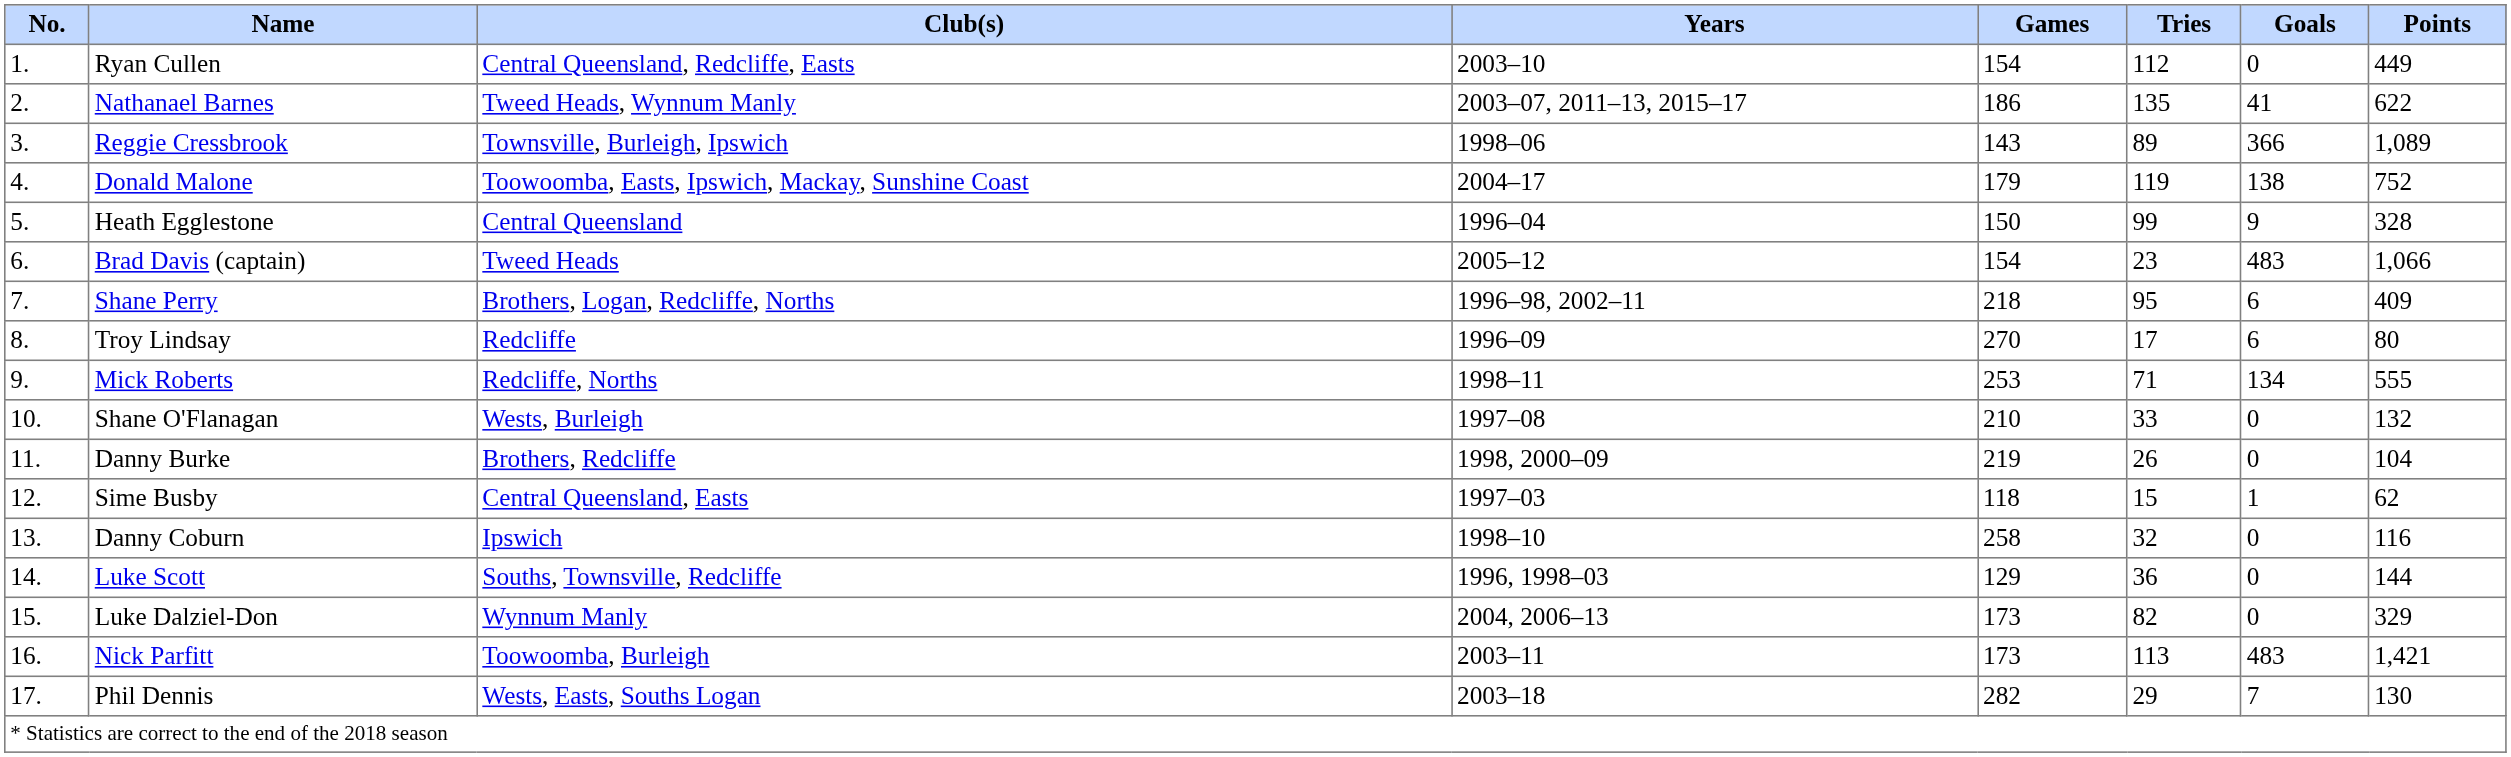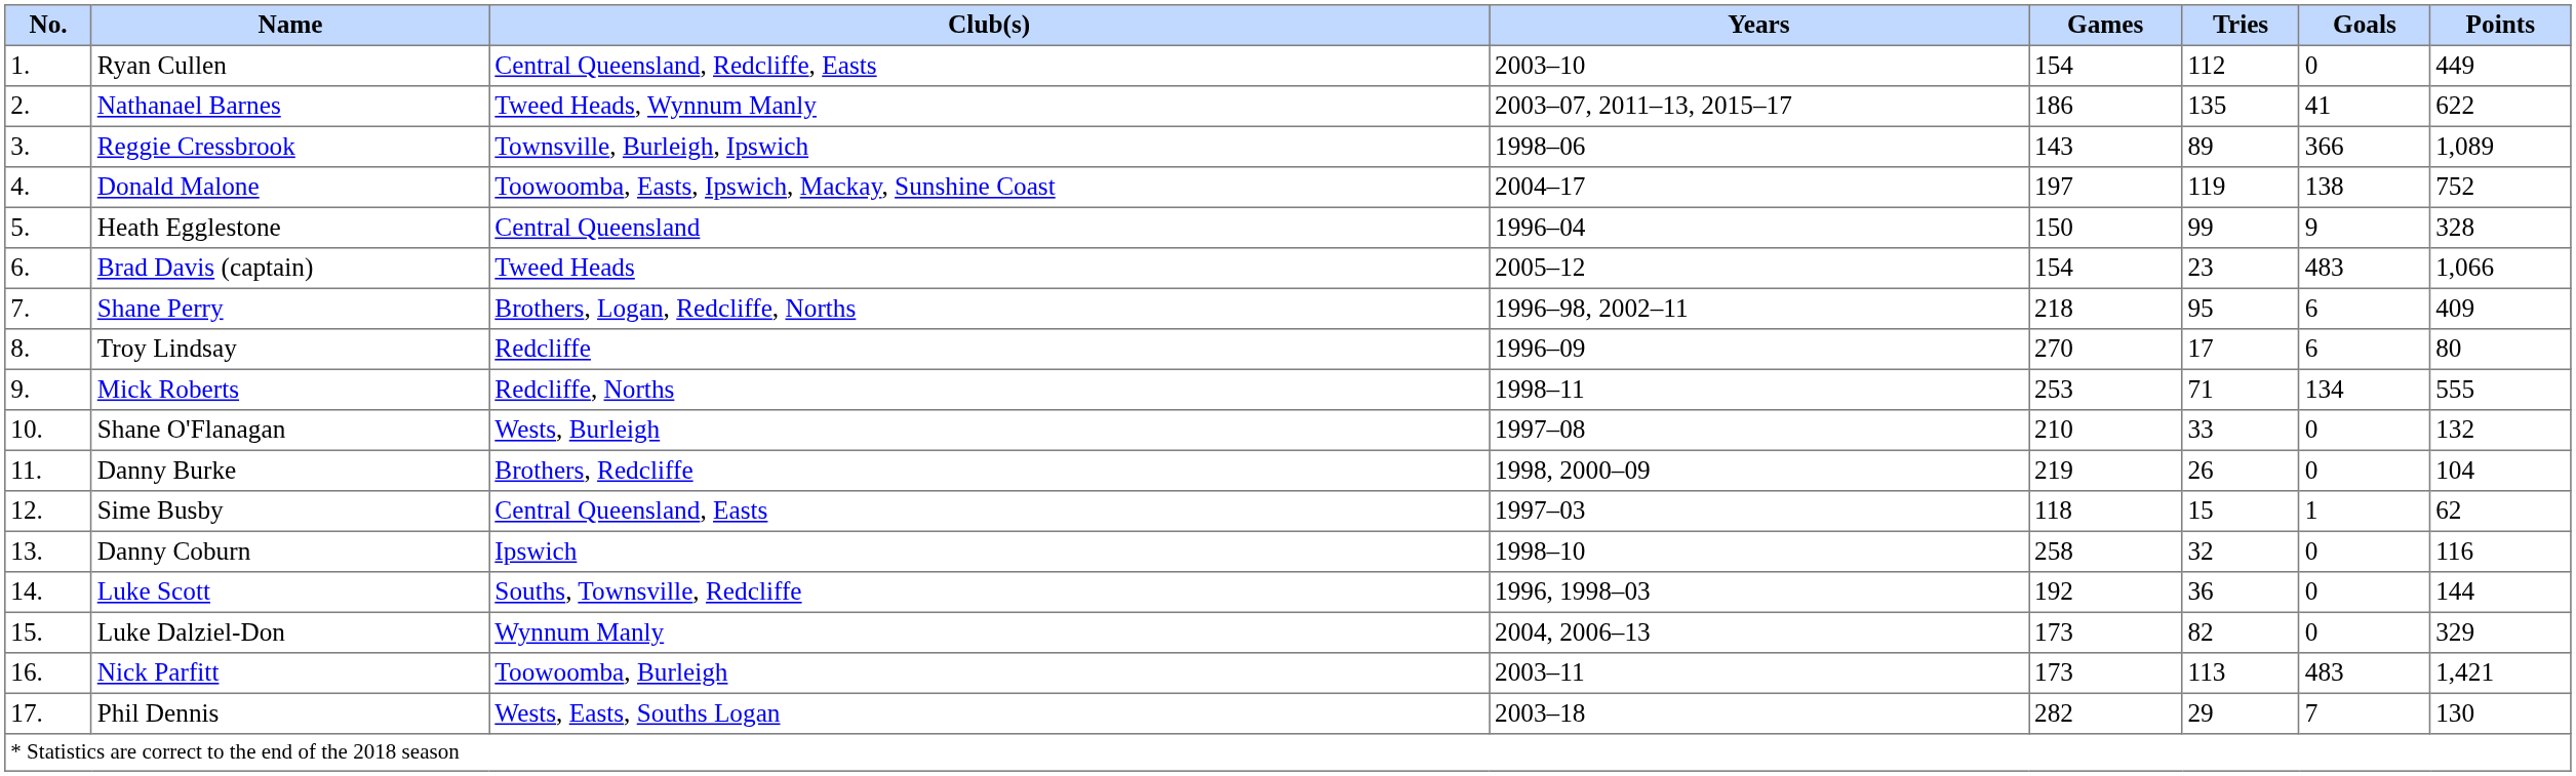Donald Malone | Games: 179 -> 197
Luke Scott | Games: 129 -> 192
